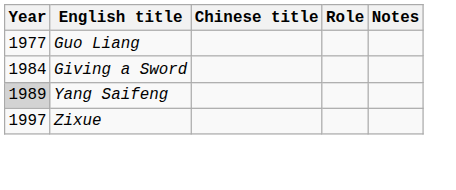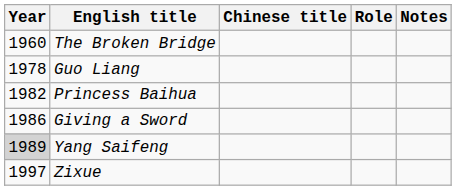+ row: 1960 | The Broken Bridge
Guo Liang | Year: 1977 -> 1978
+ row: 1982 | Princess Baihua
Giving a Sword | Year: 1984 -> 1986
